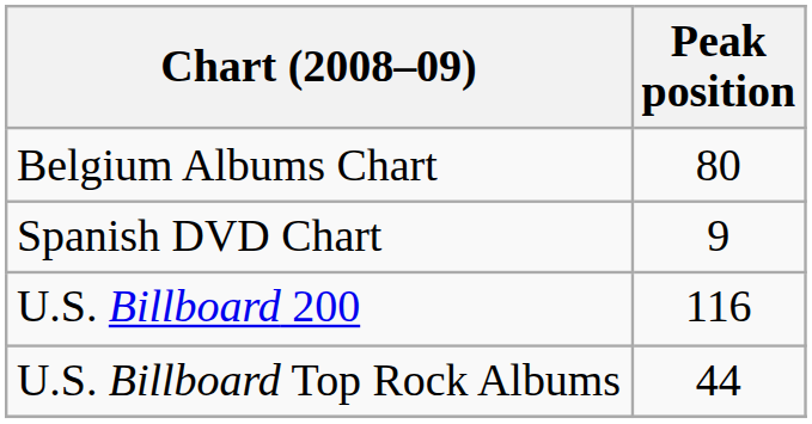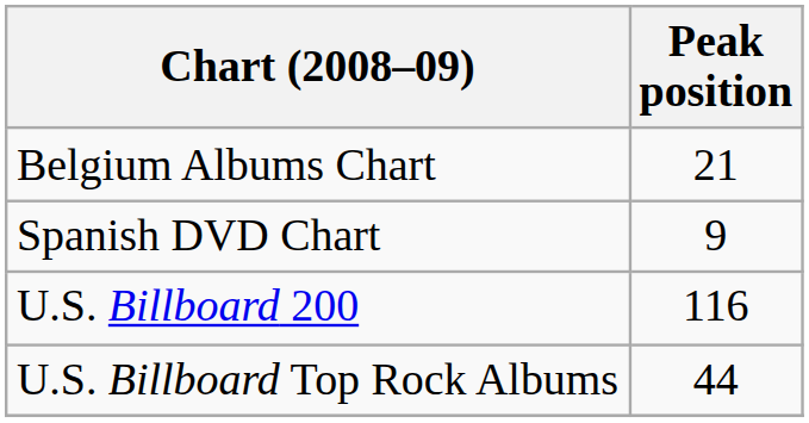Belgium Albums Chart | Peak position: 80 -> 21
